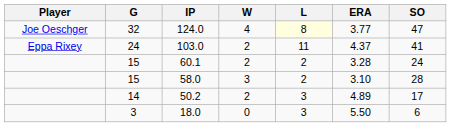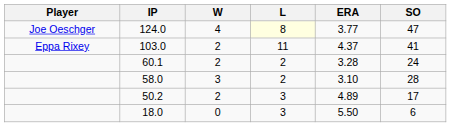- column: G | 32 | 24 | 15 | 15 | 14 | 3
